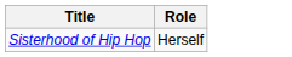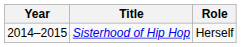+ column: Year | 2014–2015
